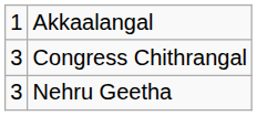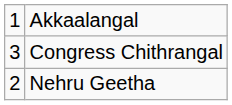Nehru Geetha | column 1: 3 -> 2
